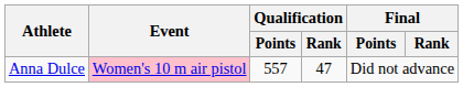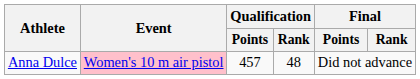Anna Dulce | Qualification / Points: 557 -> 457
Anna Dulce | Qualification / Rank: 47 -> 48
